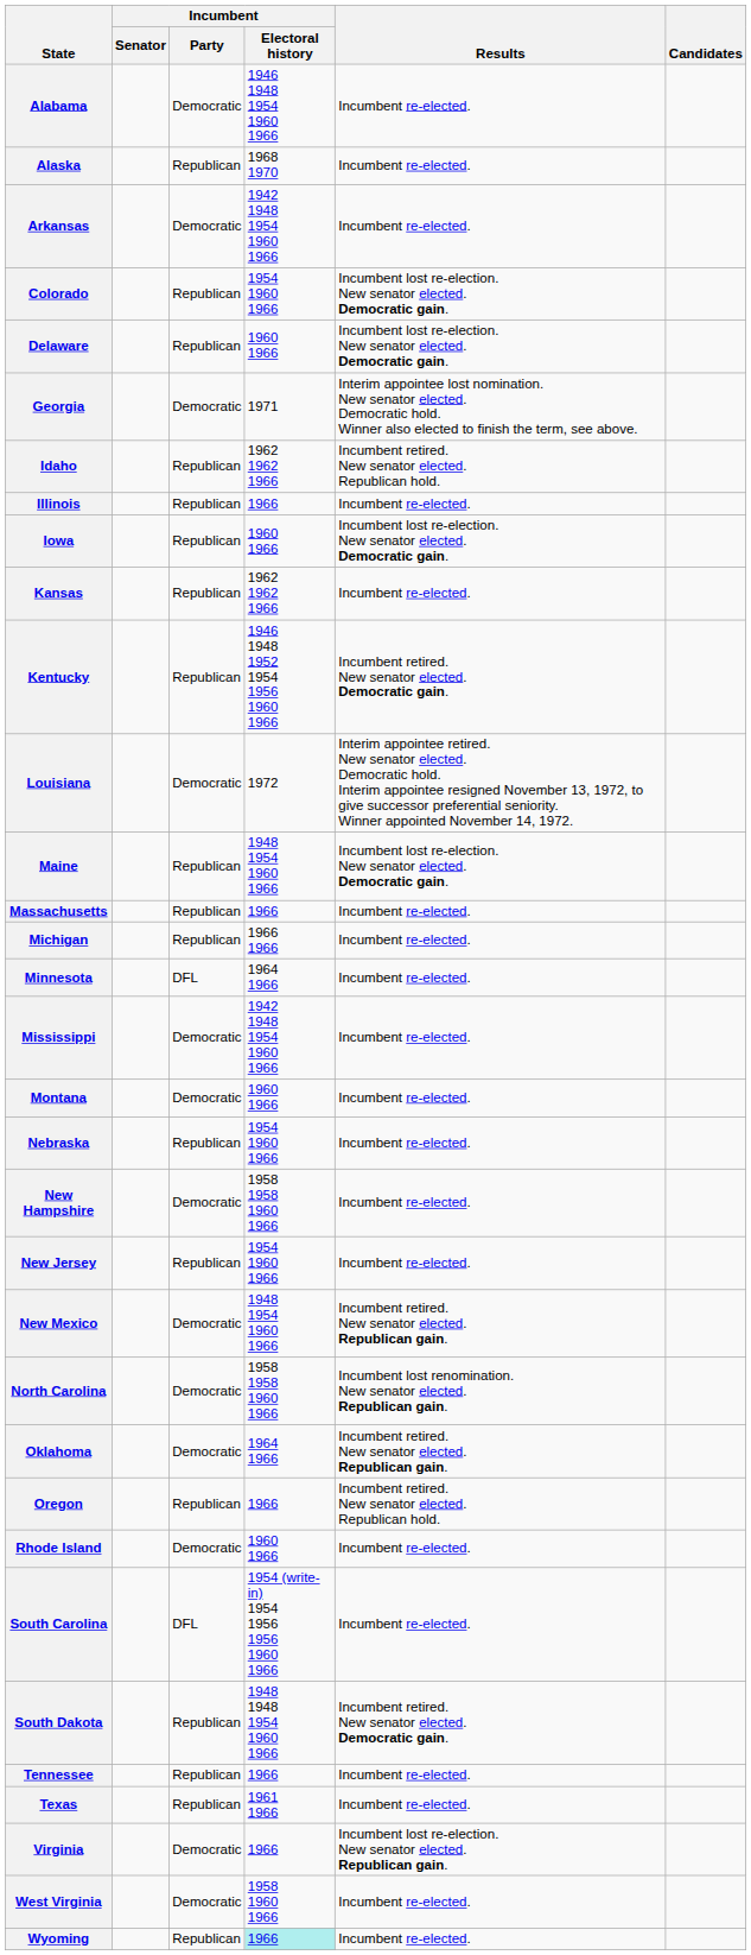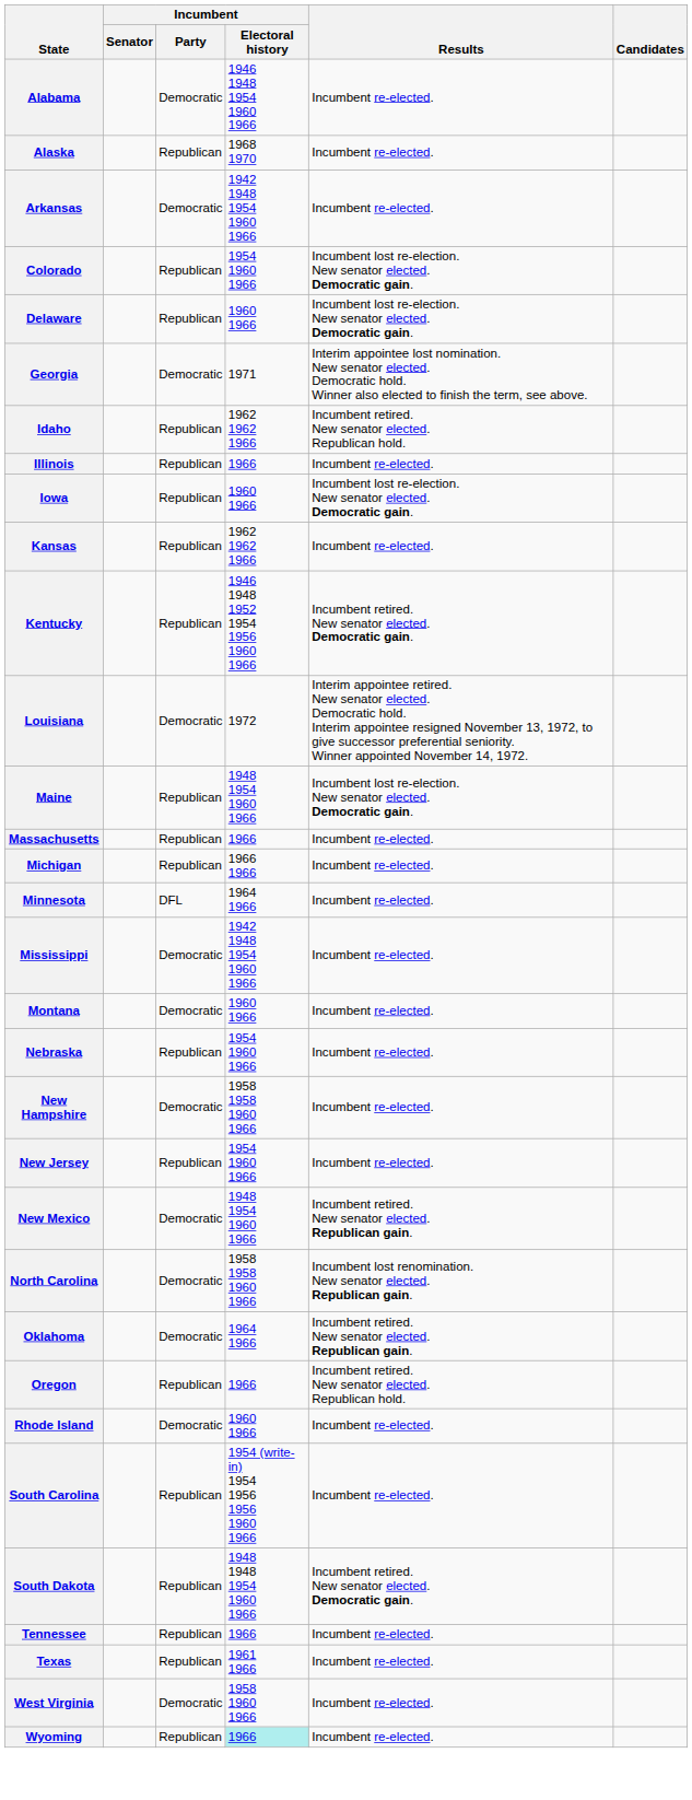South Carolina | Incumbent / Party: DFL -> Republican
- row: Virginia | Democratic | 1966 | Incumbent lost re-election. New senator elected. Republican gain.
